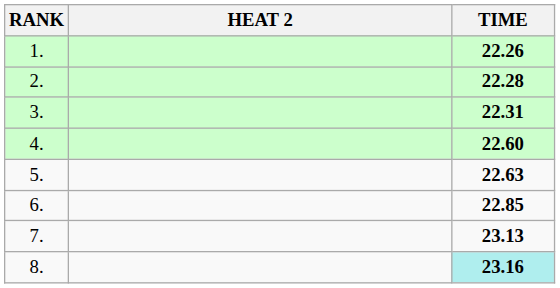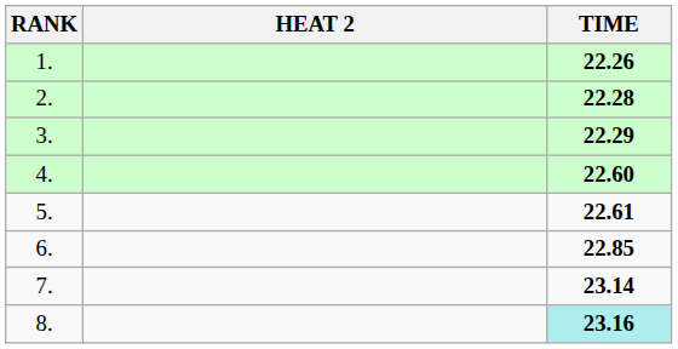3. | TIME: 22.31 -> 22.29
5. | TIME: 22.63 -> 22.61
7. | TIME: 23.13 -> 23.14
